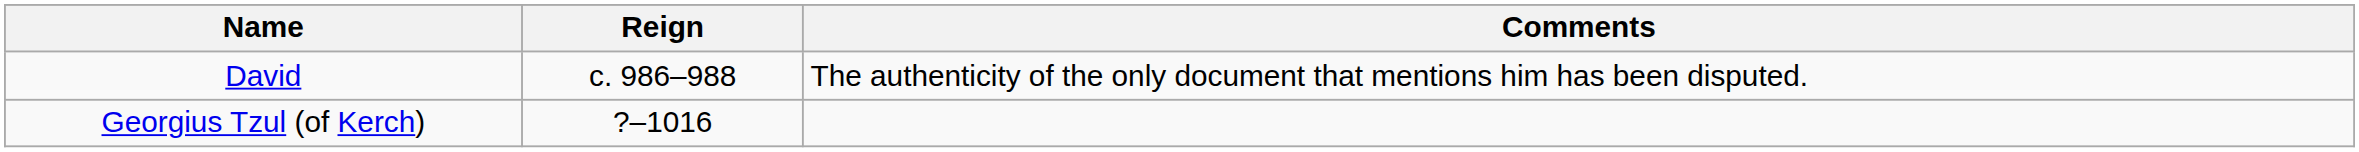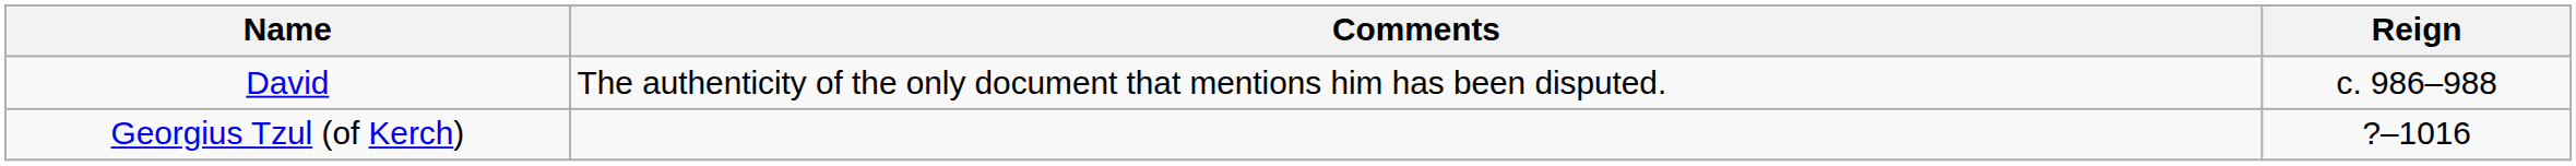columns swapped: Reign <-> Comments
